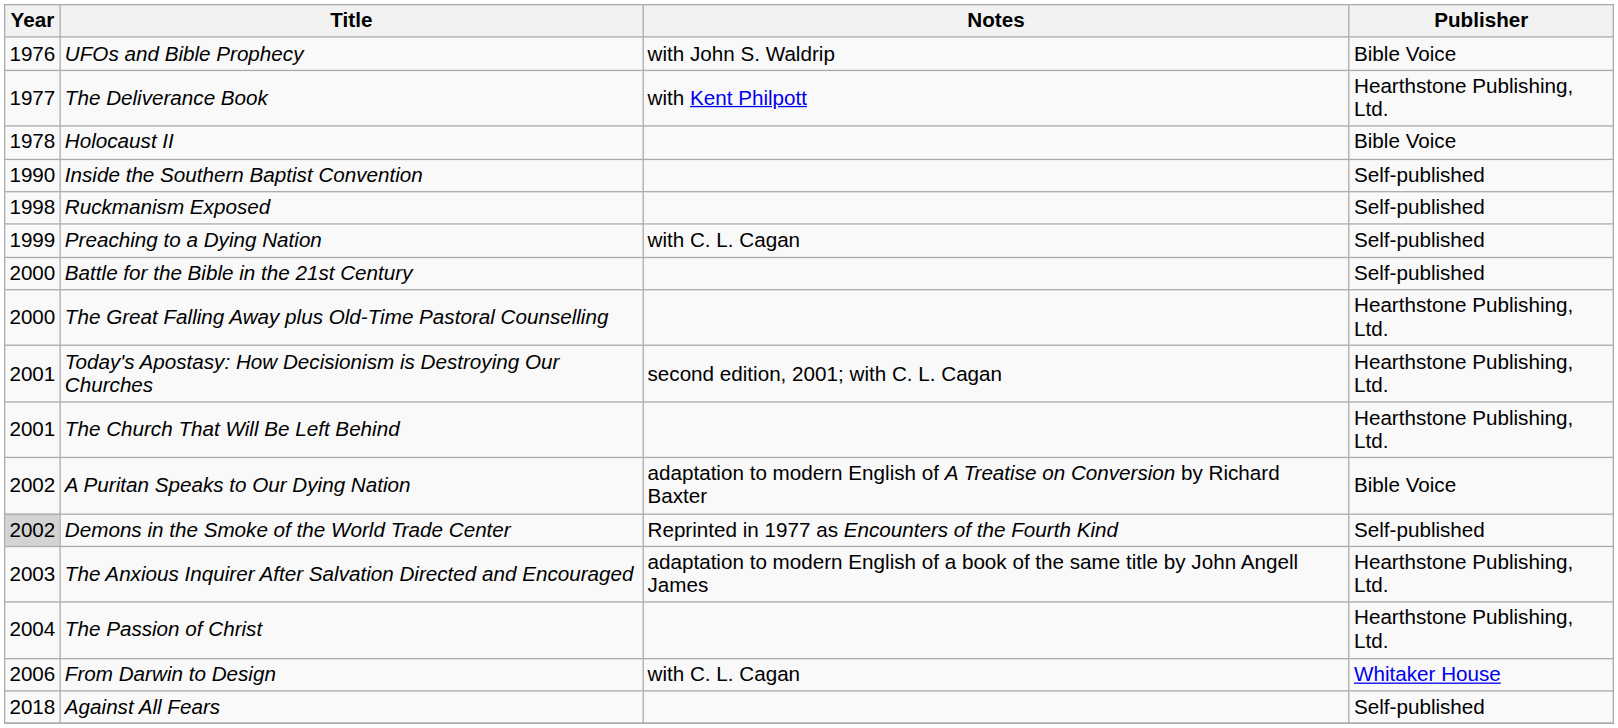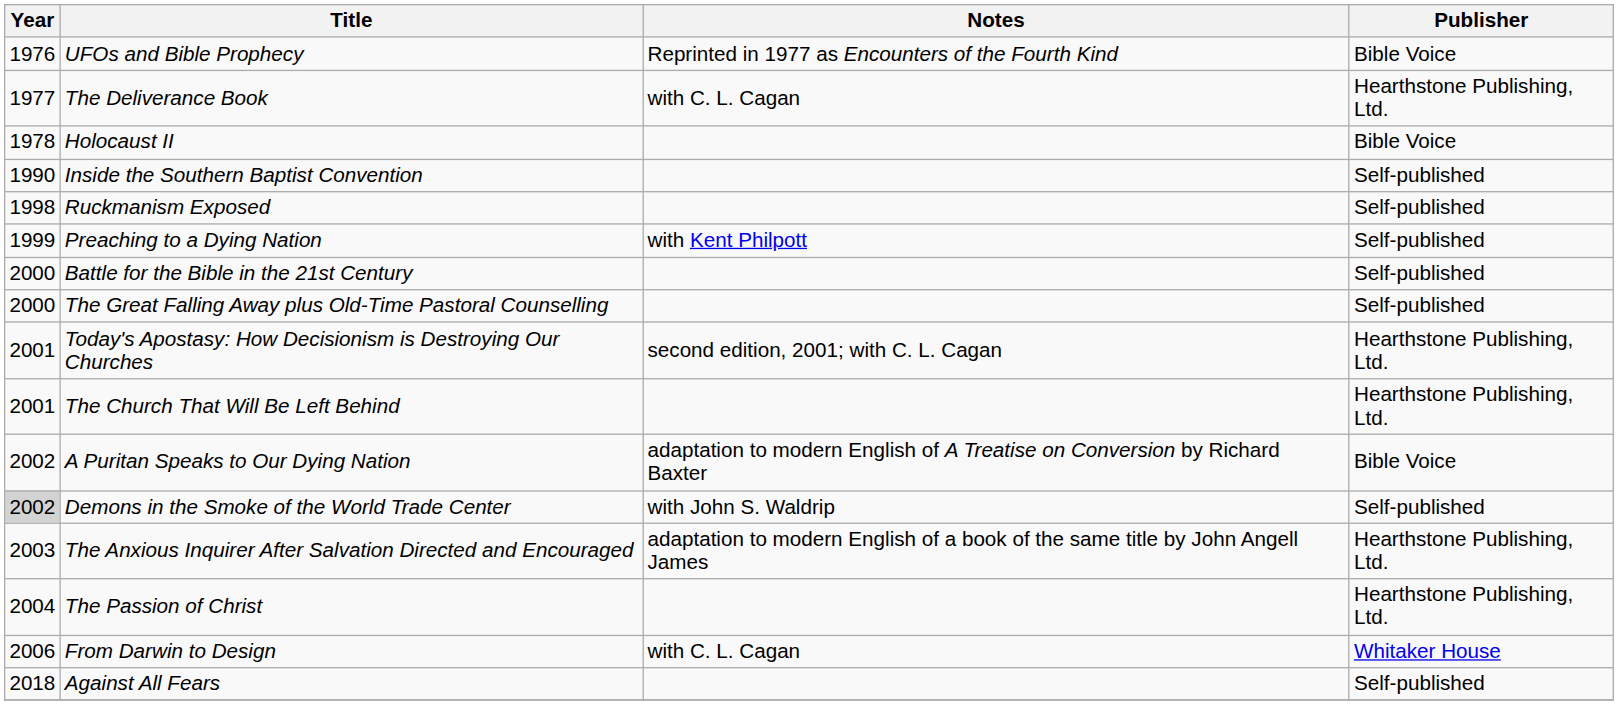UFOs and Bible Prophecy | Notes: with John S. Waldrip -> Reprinted in 1977 as Encounters of the Fourth Kind
The Deliverance Book | Notes: with Kent Philpott -> with C. L. Cagan
Preaching to a Dying Nation | Notes: with C. L. Cagan -> with Kent Philpott
The Great Falling Away plus Old-Time Pastoral Counselling | Publisher: Hearthstone Publishing, Ltd. -> Self-published
Demons in the Smoke of the World Trade Center | Notes: Reprinted in 1977 as Encounters of the Fourth Kind -> with John S. Waldrip
